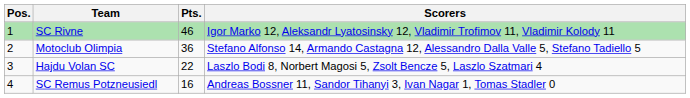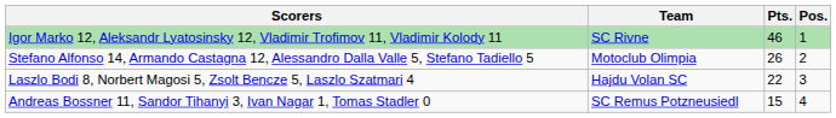columns swapped: Pos. <-> Scorers
Motoclub Olimpia | Pts.: 36 -> 26
SC Remus Potzneusiedl | Pts.: 16 -> 15
